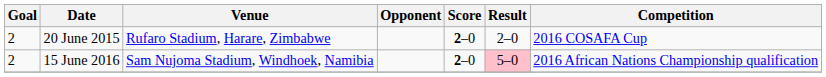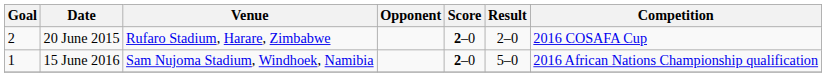15 June 2016 | Goal: 2 -> 1
15 June 2016 | Result: pink background -> no background
